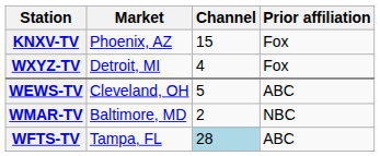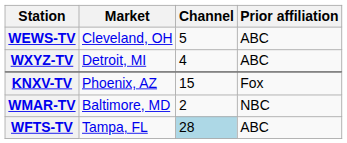rows swapped: WEWS-TV <-> KNXV-TV
WXYZ-TV | Prior affiliation: Fox -> ABC
